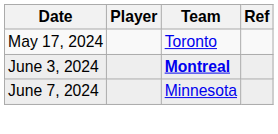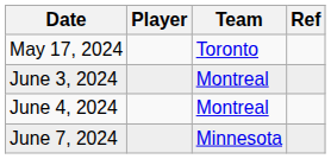June 3, 2024 | Team: bold -> normal
+ row: June 4, 2024 | Montreal
